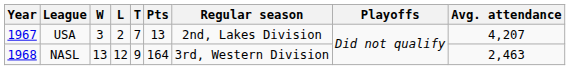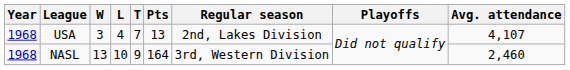USA | Year: 1967 -> 1968
USA | L: 2 -> 4
USA | Avg. attendance: 4,207 -> 4,107
NASL | L: 12 -> 10
NASL | Avg. attendance: 2,463 -> 2,460
